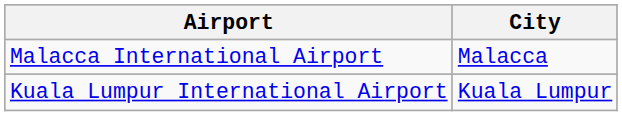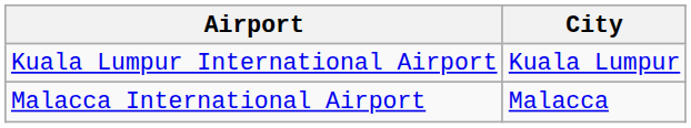rows swapped: Kuala Lumpur International Airport <-> Malacca International Airport
